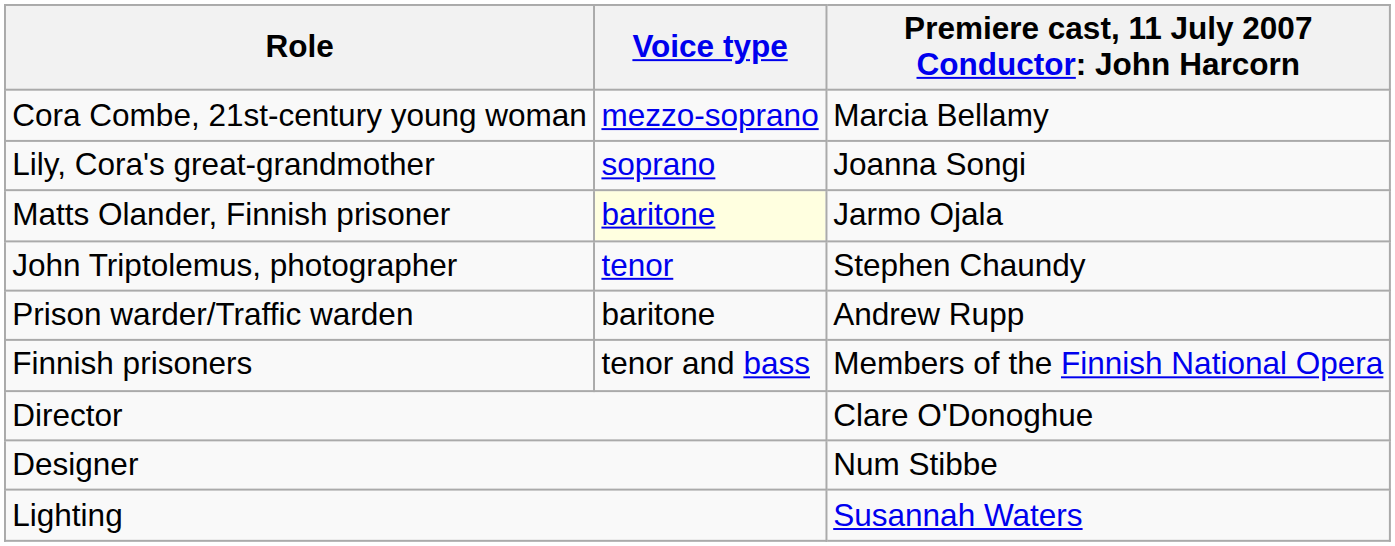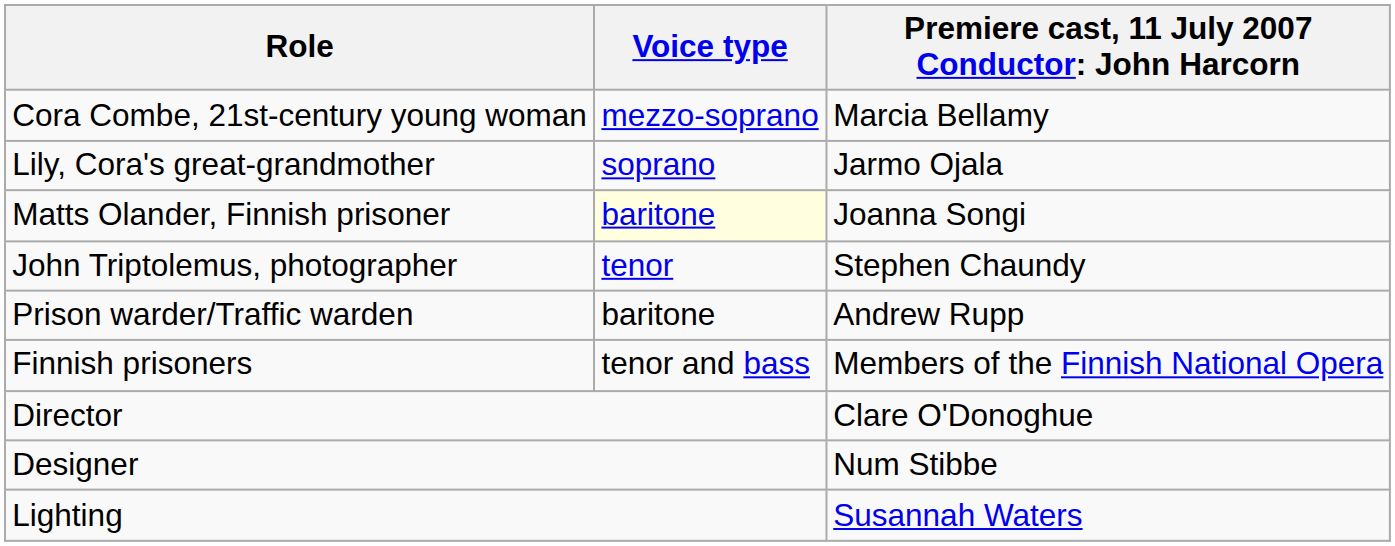Lily, Cora's great-grandmother | column 3: Joanna Songi -> Jarmo Ojala
Matts Olander, Finnish prisoner | column 3: Jarmo Ojala -> Joanna Songi
